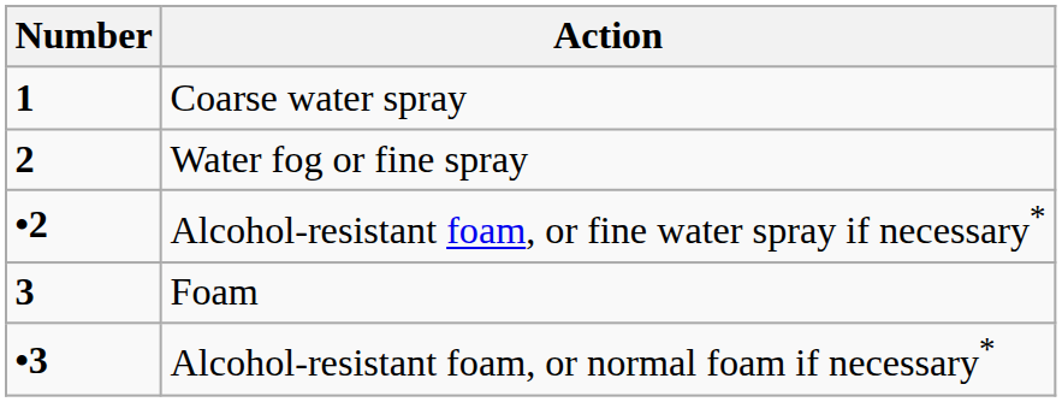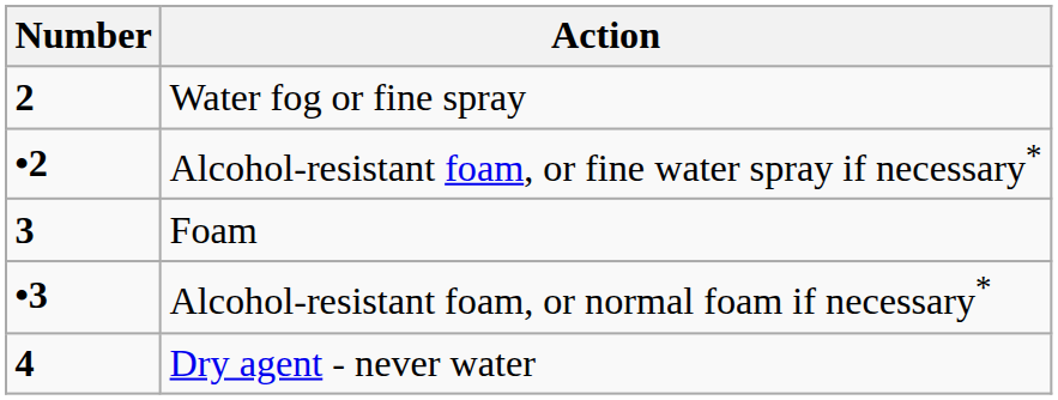- row: 1 | Coarse water spray
+ row: 4 | Dry agent - never water
